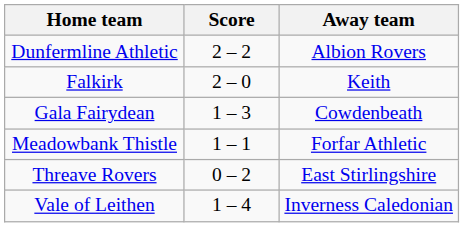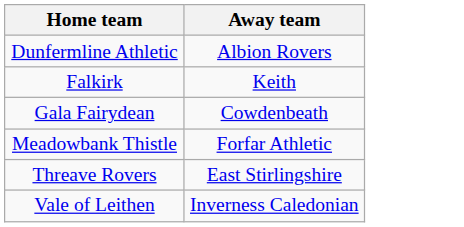- column: Score | 2 – 2 | 2 – 0 | 1 – 3 | 1 – 1 | 0 – 2 | 1 – 4
